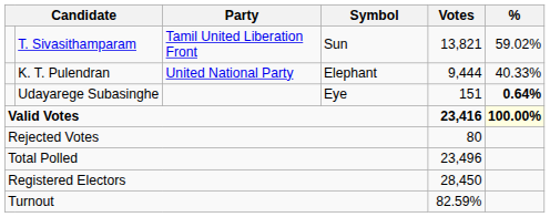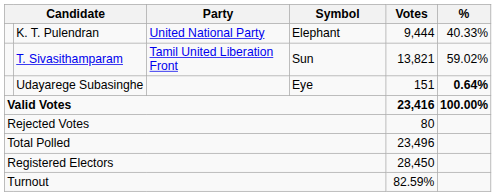rows swapped: T. Sivasithamparam <-> K. T. Pulendran
Valid Votes | %: lightyellow background -> no background
